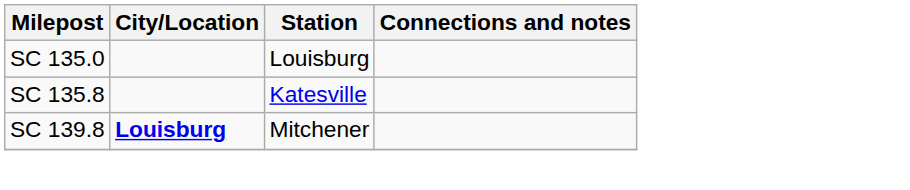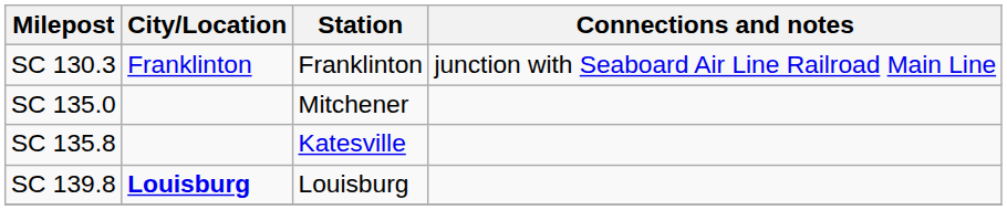+ row: SC 130.3 | Franklinton | Franklinton | junction with Seaboard Air Line Railroad Main Line
SC 135.0 | Station: Louisburg -> Mitchener
SC 139.8 | Station: Mitchener -> Louisburg
